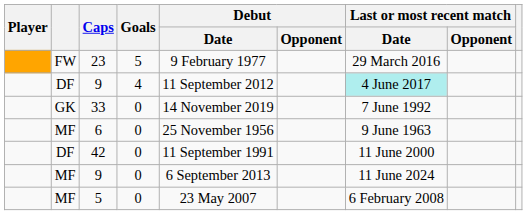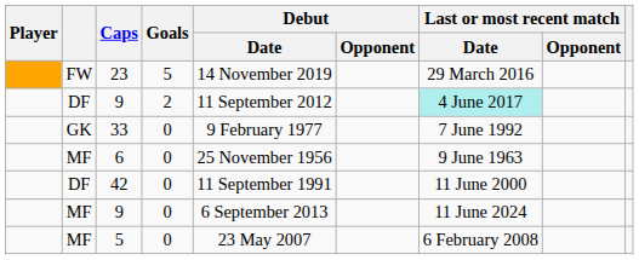23 | Debut / Date: 9 February 1977 -> 14 November 2019
DF / 9 | Goals: 4 -> 2
33 | Debut / Date: 14 November 2019 -> 9 February 1977
